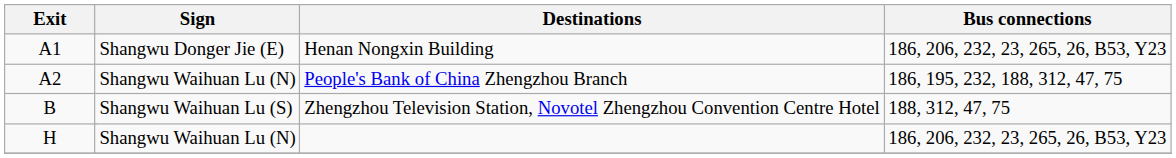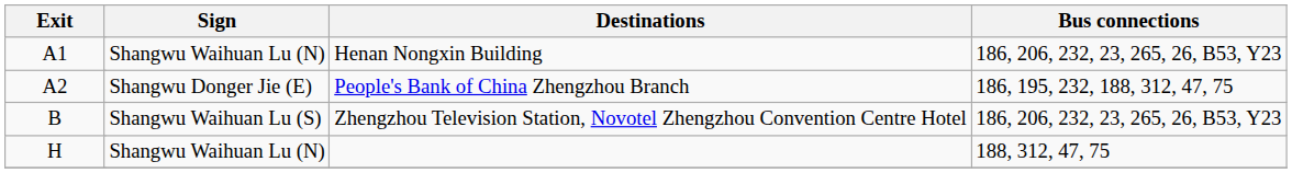A1 | Sign: Shangwu Donger Jie (E) -> Shangwu Waihuan Lu (N)
A2 | Sign: Shangwu Waihuan Lu (N) -> Shangwu Donger Jie (E)
B | Bus connections: 188, 312, 47, 75 -> 186, 206, 232, 23, 265, 26, B53, Y23
H | Bus connections: 186, 206, 232, 23, 265, 26, B53, Y23 -> 188, 312, 47, 75
